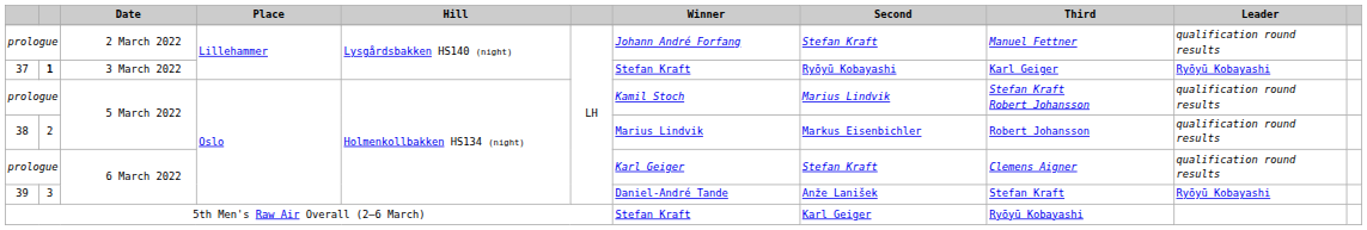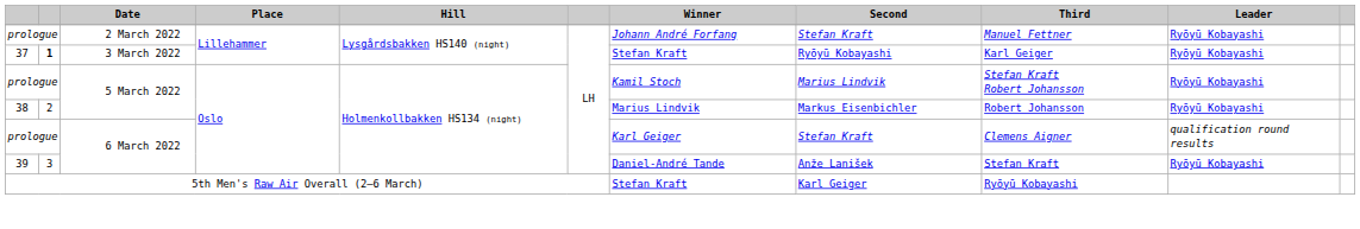prologue / 2 March 2022 | Leader: qualification round results -> Ryōyū Kobayashi
prologue / 5 March 2022 | Leader: qualification round results -> Ryōyū Kobayashi
38 | Leader: qualification round results -> Ryōyū Kobayashi
